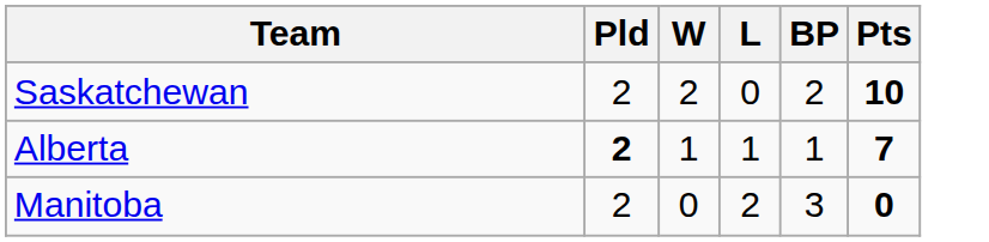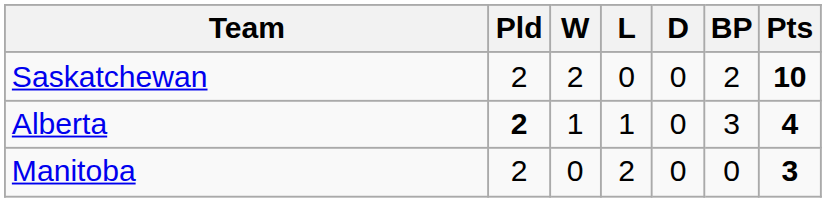+ column: D | 0 | 0 | 0
Alberta | BP: 1 -> 3
Alberta | Pts: 7 -> 4
Manitoba | BP: 3 -> 0
Manitoba | Pts: 0 -> 3
